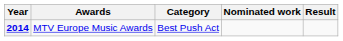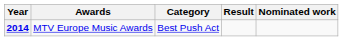columns swapped: Nominated work <-> Result
